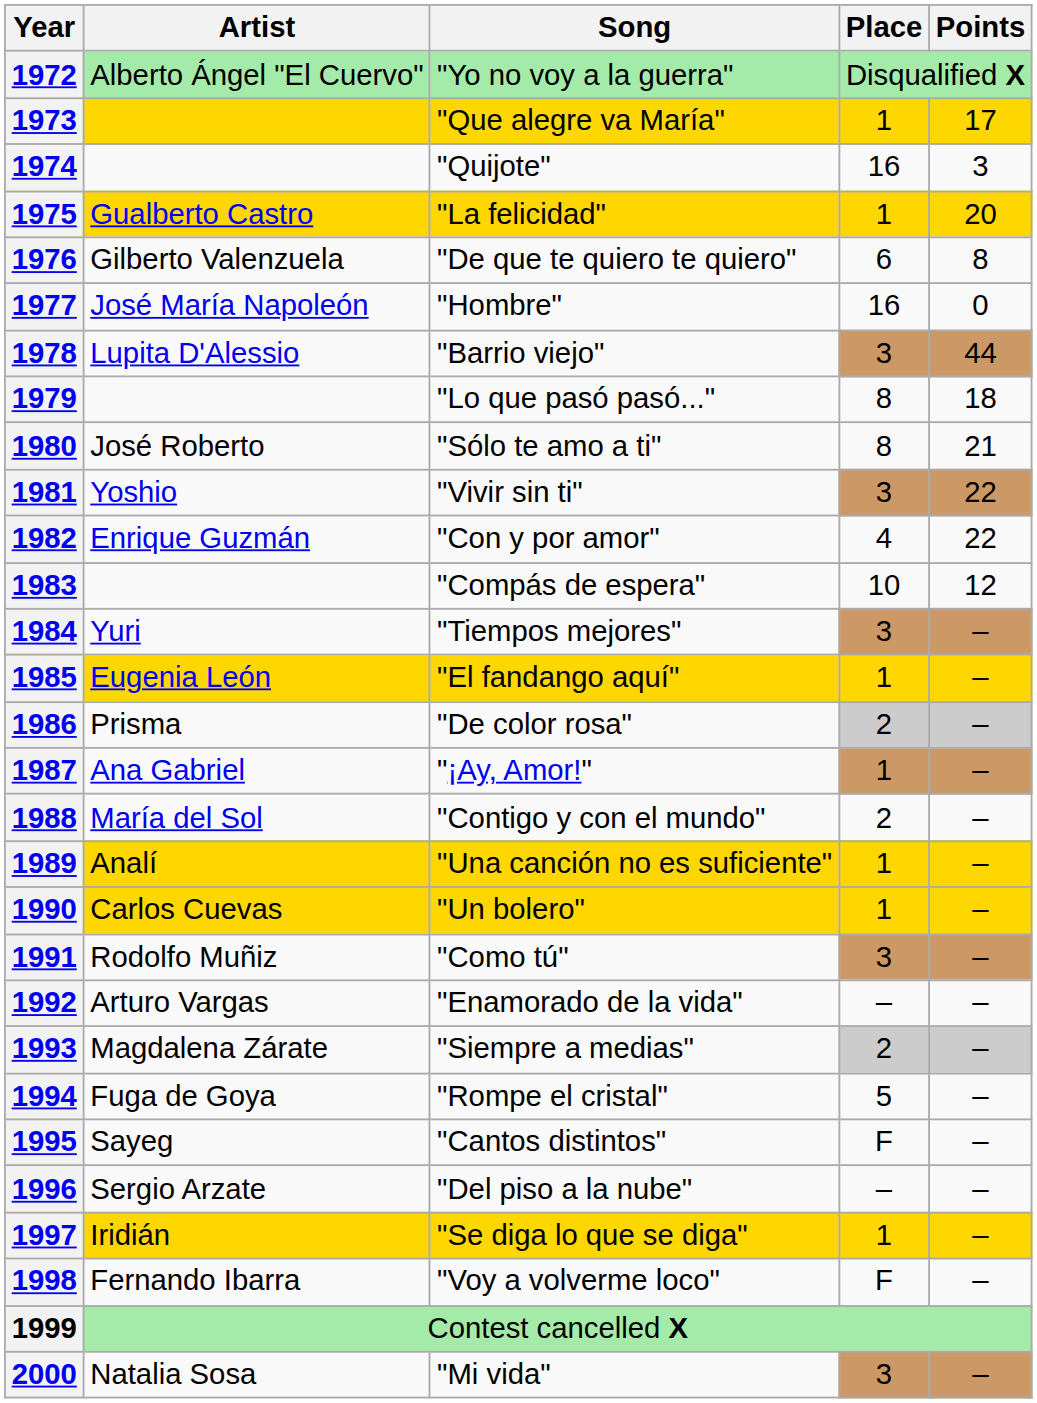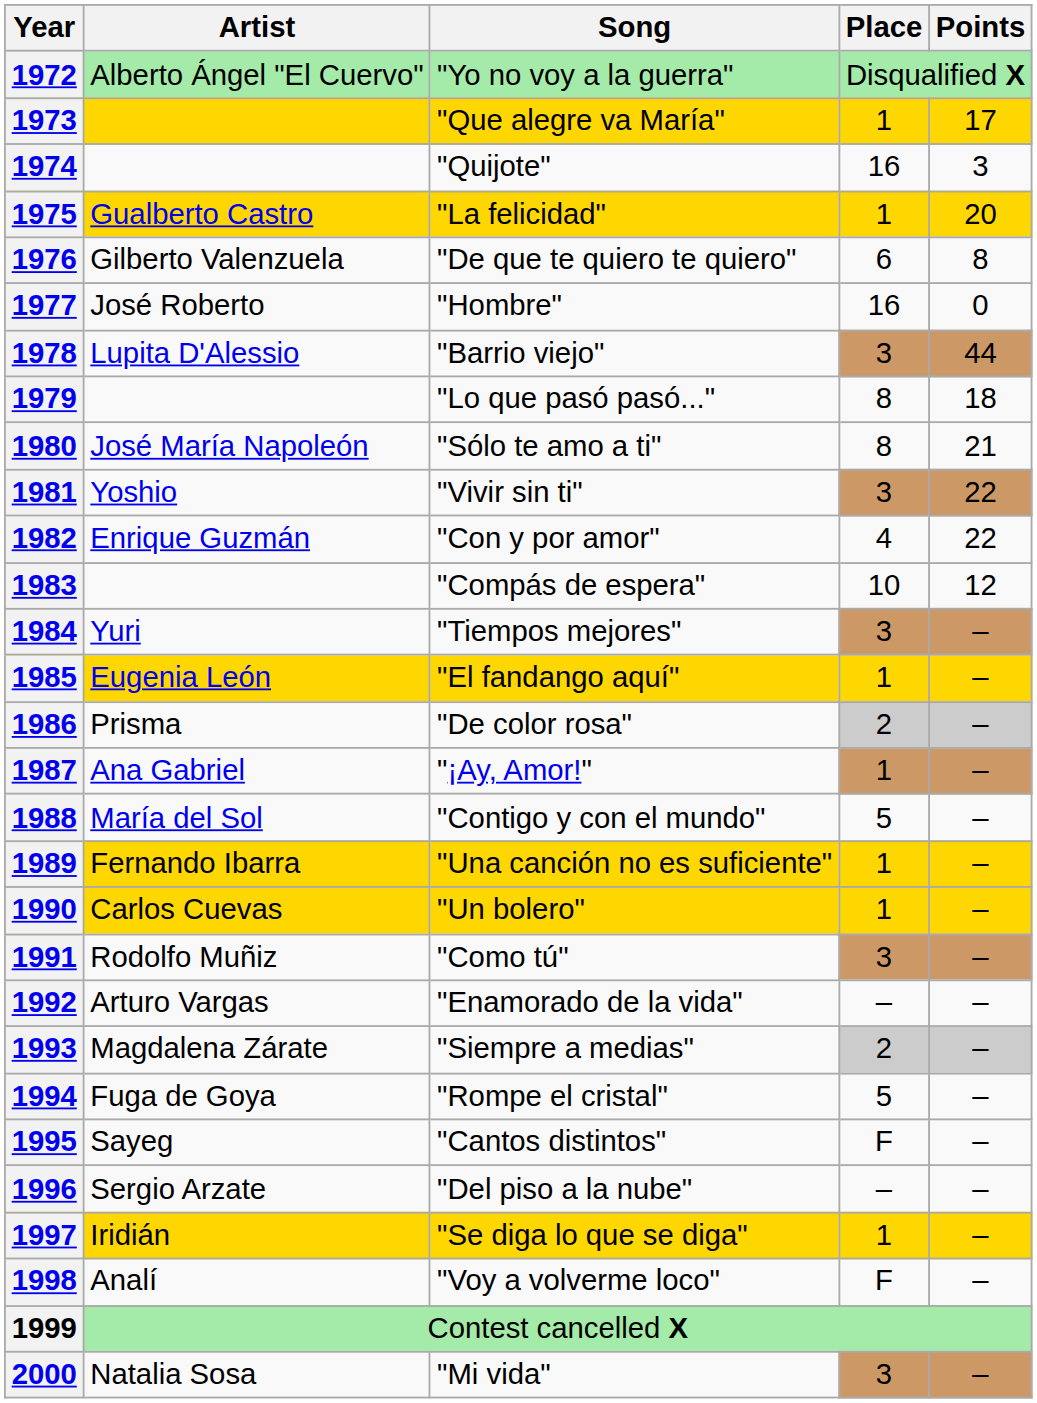1977 | Artist: José María Napoleón -> José Roberto
1980 | Artist: José Roberto -> José María Napoleón
1988 | Place: 2 -> 5
1989 | Artist: Analí -> Fernando Ibarra
1998 | Artist: Fernando Ibarra -> Analí
